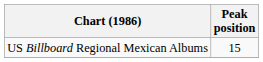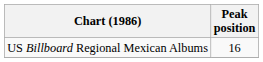US Billboard Regional Mexican Albums | Peak position: 15 -> 16
